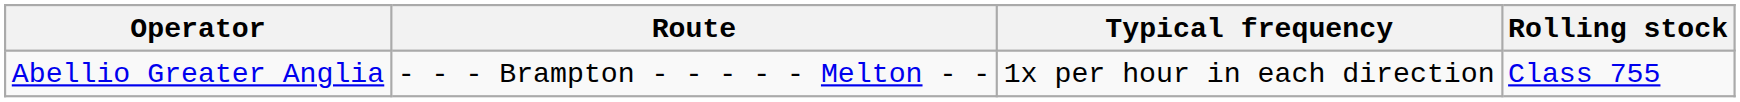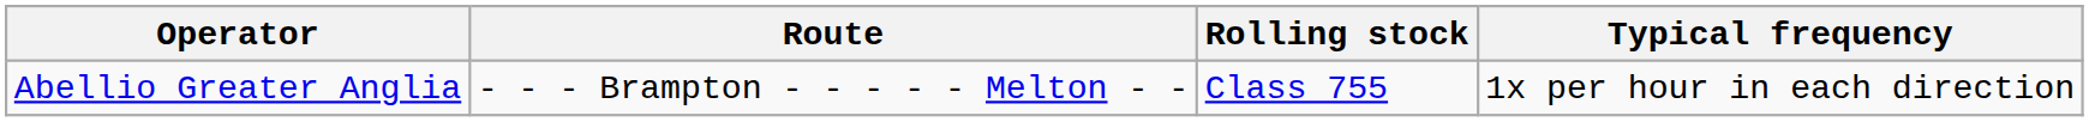columns swapped: Rolling stock <-> Typical frequency
